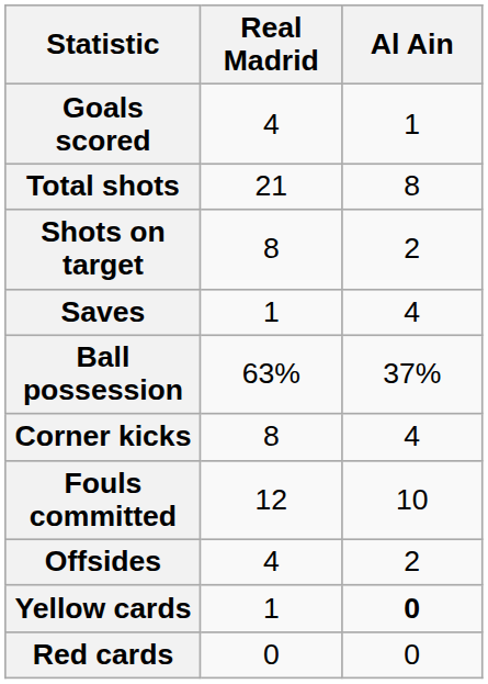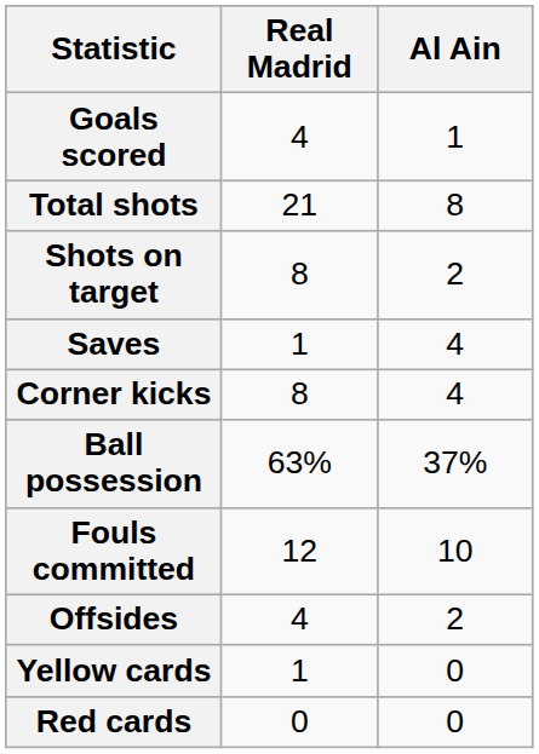rows swapped: Ball possession <-> Corner kicks
Yellow cards | Al Ain: bold -> normal
